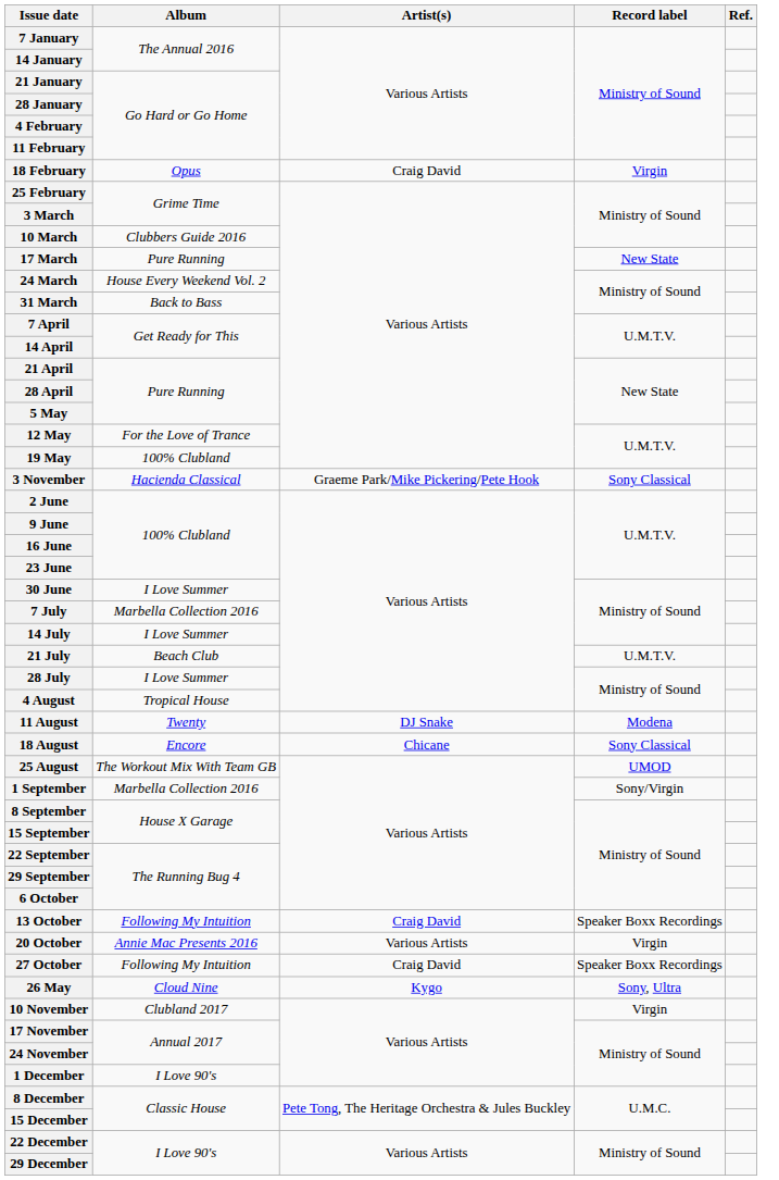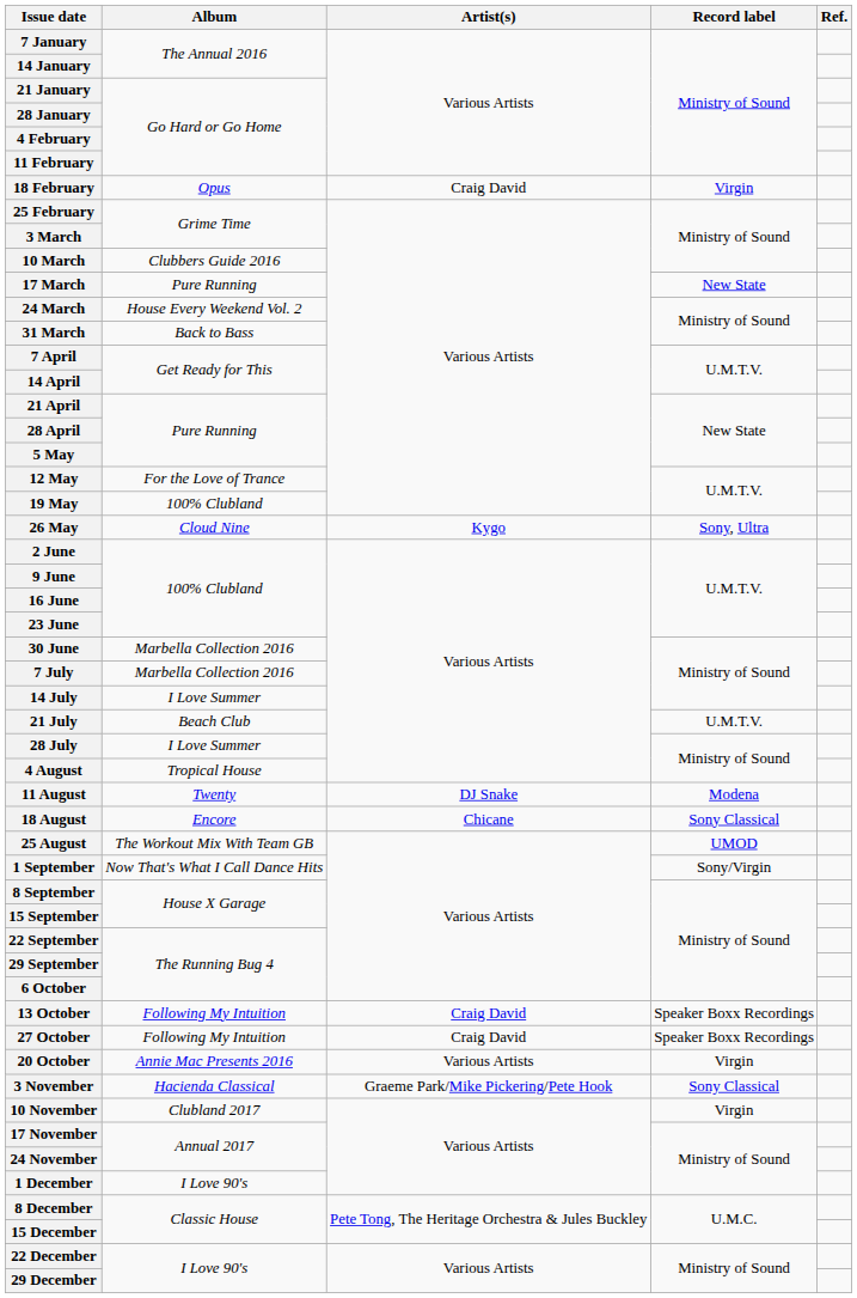rows swapped: 26 May <-> 3 November
30 June | Album: I Love Summer -> Marbella Collection 2016
1 September | Album: Marbella Collection 2016 -> Now That's What I Call Dance Hits
rows swapped: 20 October <-> 27 October
